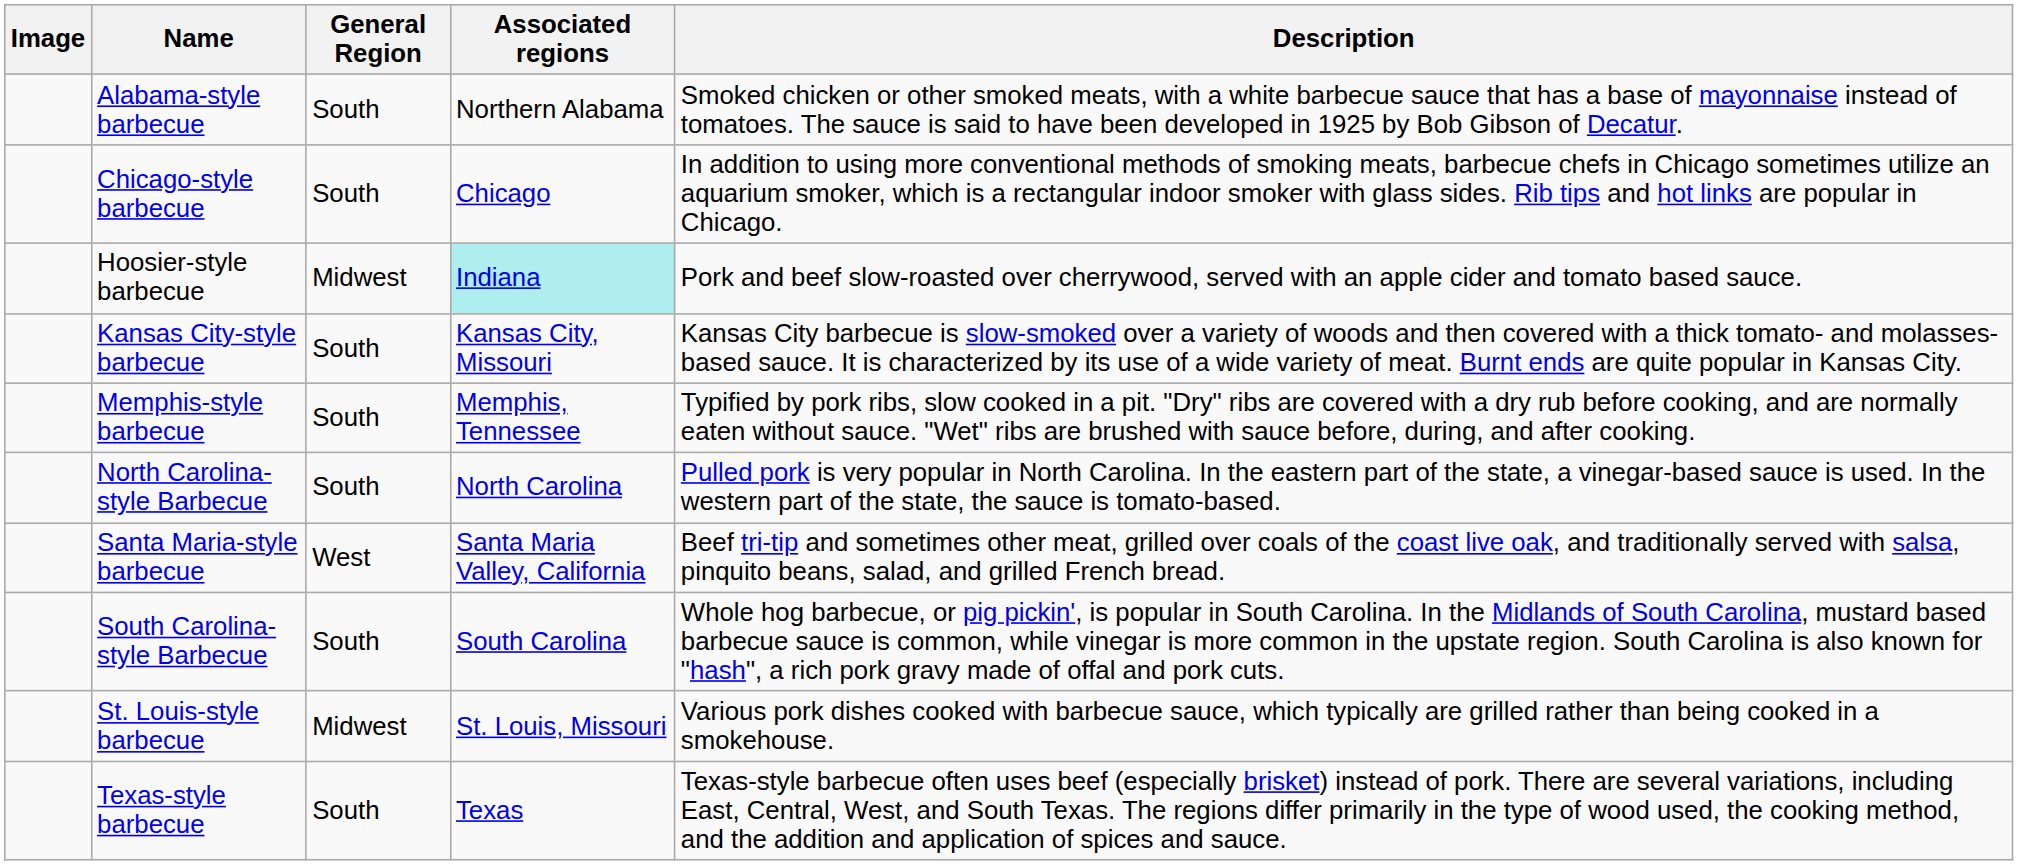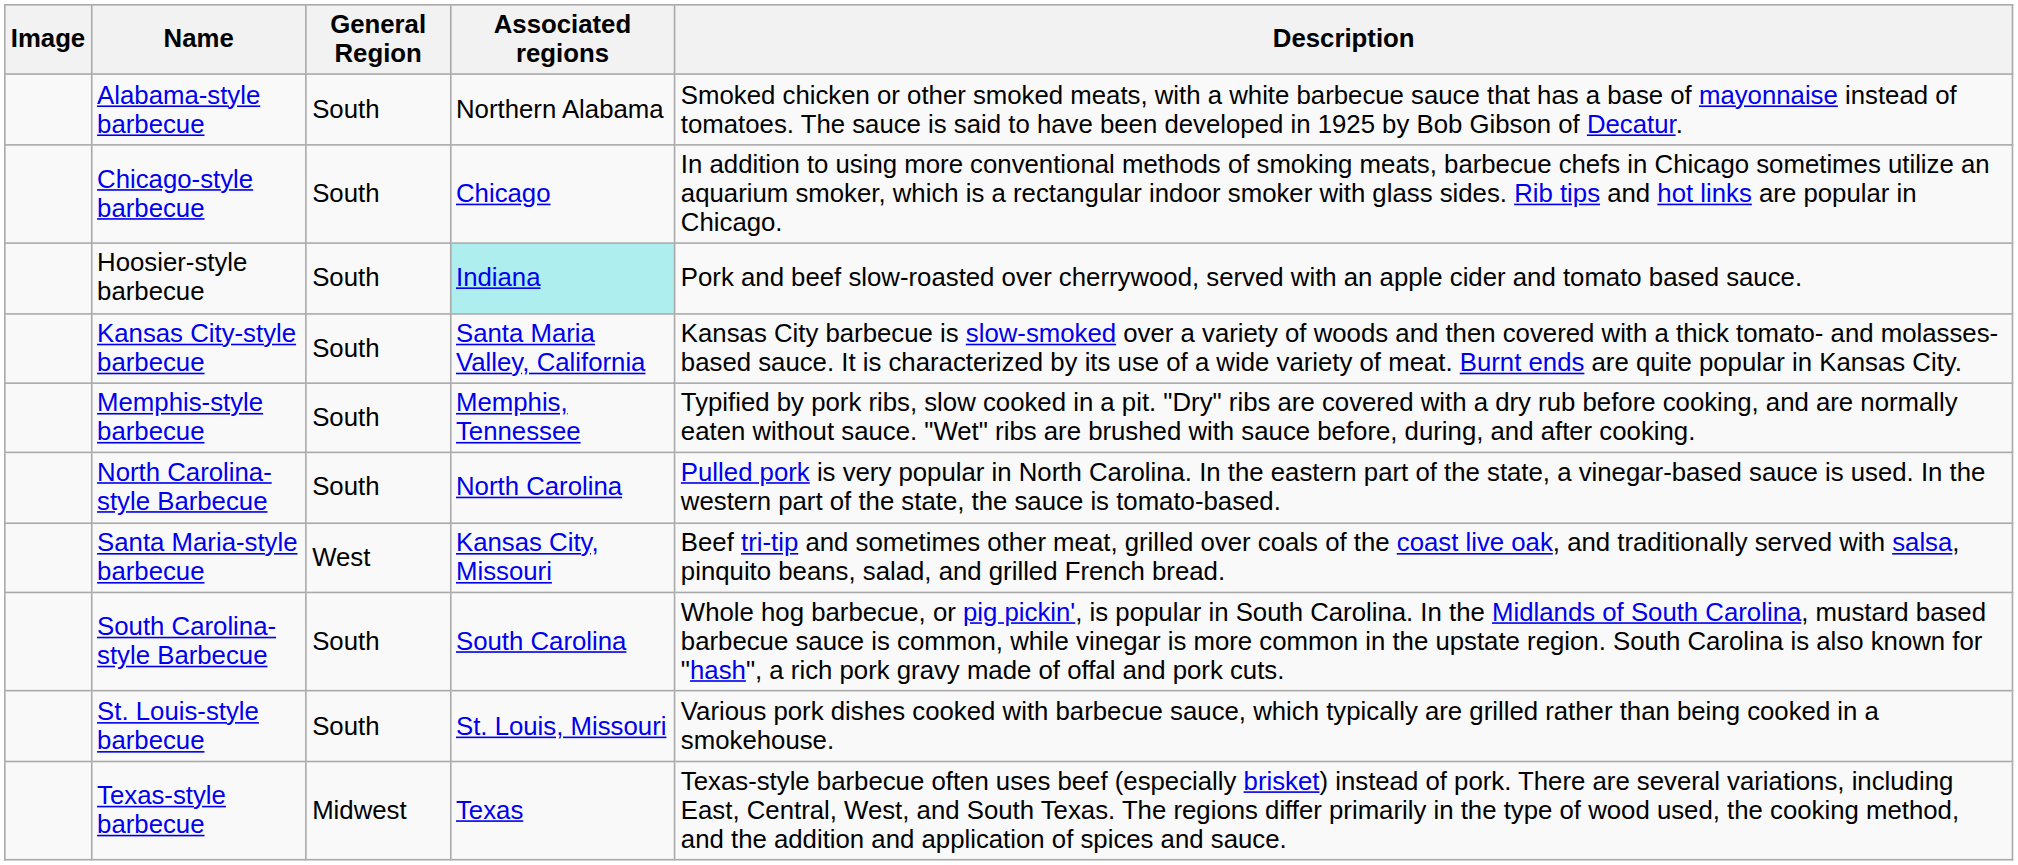Hoosier-style barbecue | General Region: Midwest -> South
Kansas City-style barbecue | Associated regions: Kansas City, Missouri -> Santa Maria Valley, California
Santa Maria-style barbecue | Associated regions: Santa Maria Valley, California -> Kansas City, Missouri
St. Louis-style barbecue | General Region: Midwest -> South
Texas-style barbecue | General Region: South -> Midwest
